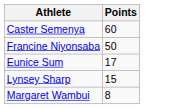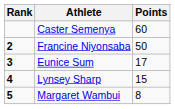+ column: Rank | 2 | 3 | 4 | 5
